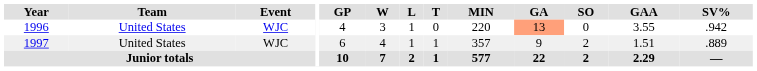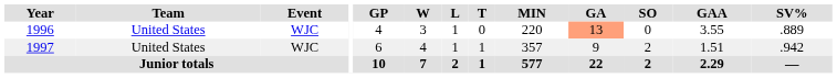1996 | SV%: .942 -> .889
1997 | SV%: .889 -> .942
